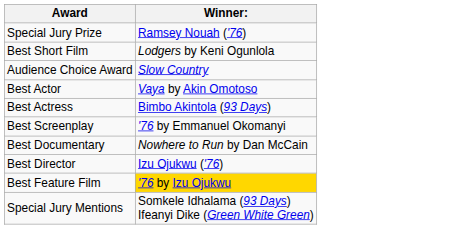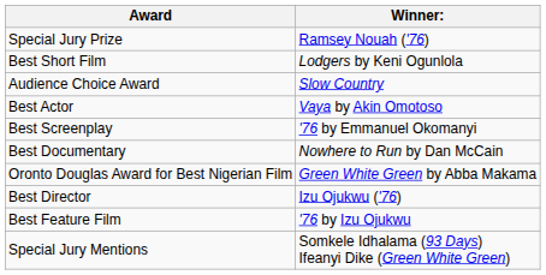- row: Best Actress | Bimbo Akintola (93 Days)
+ row: Oronto Douglas Award for Best Nigerian Film | Green White Green by Abba Makama
Best Feature Film | Winner:: gold background -> no background
